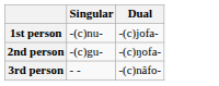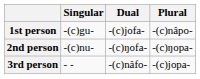+ column: Plural | -(c)nâpo- | -(c)ŋopa- | -(c)jopa-
1st person | Singular: -(c)nu- -> -(c)gu-
2nd person | Singular: -(c)gu- -> -(c)nu-
